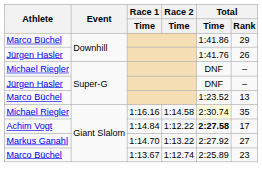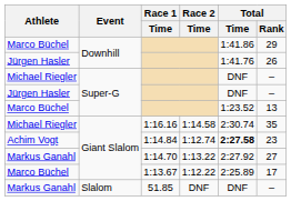1:16.16 | Total / Time: lightyellow background -> no background
1:14.84 | Race 2 / Time: 1:12.22 -> 1:12.74
1:14.84 | Total / Rank: 17 -> 23
1:13.67 | Race 2 / Time: 1:12.74 -> 1:12.22
1:13.67 | Total / Rank: 23 -> 17
+ row: Markus Ganahl | Slalom | 51.85 | DNF | DNF | –
